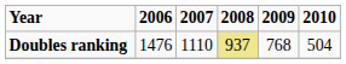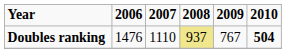Doubles ranking | 2009: 768 -> 767
Doubles ranking | 2010: normal -> bold
